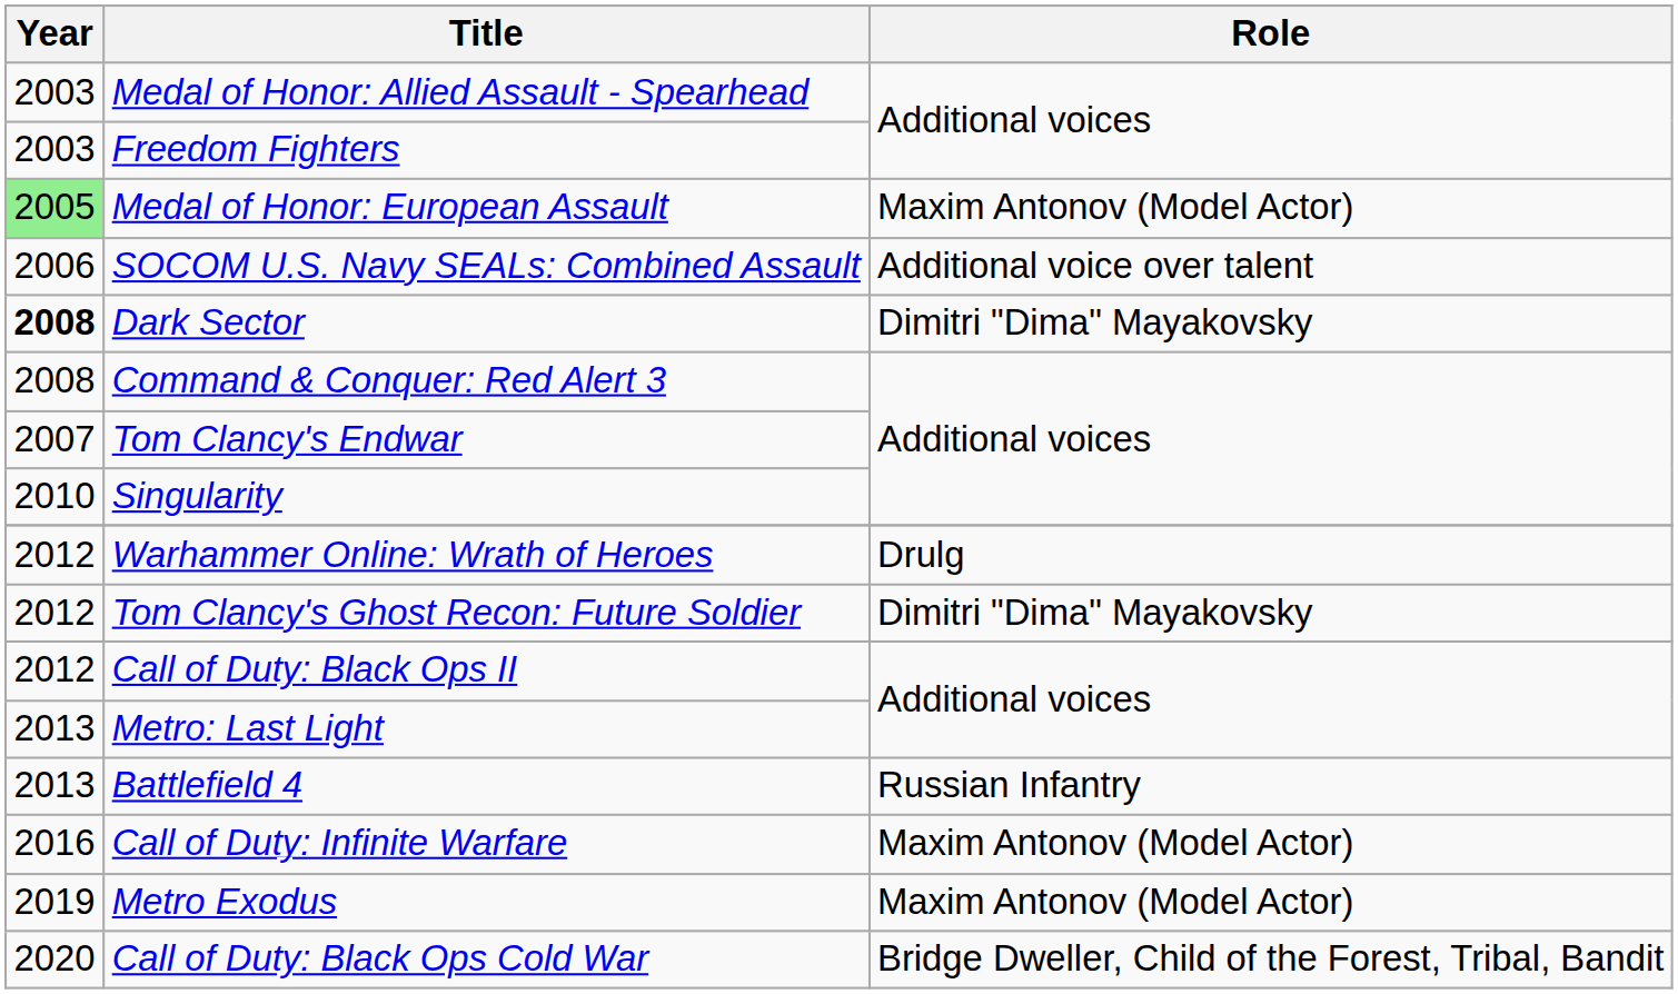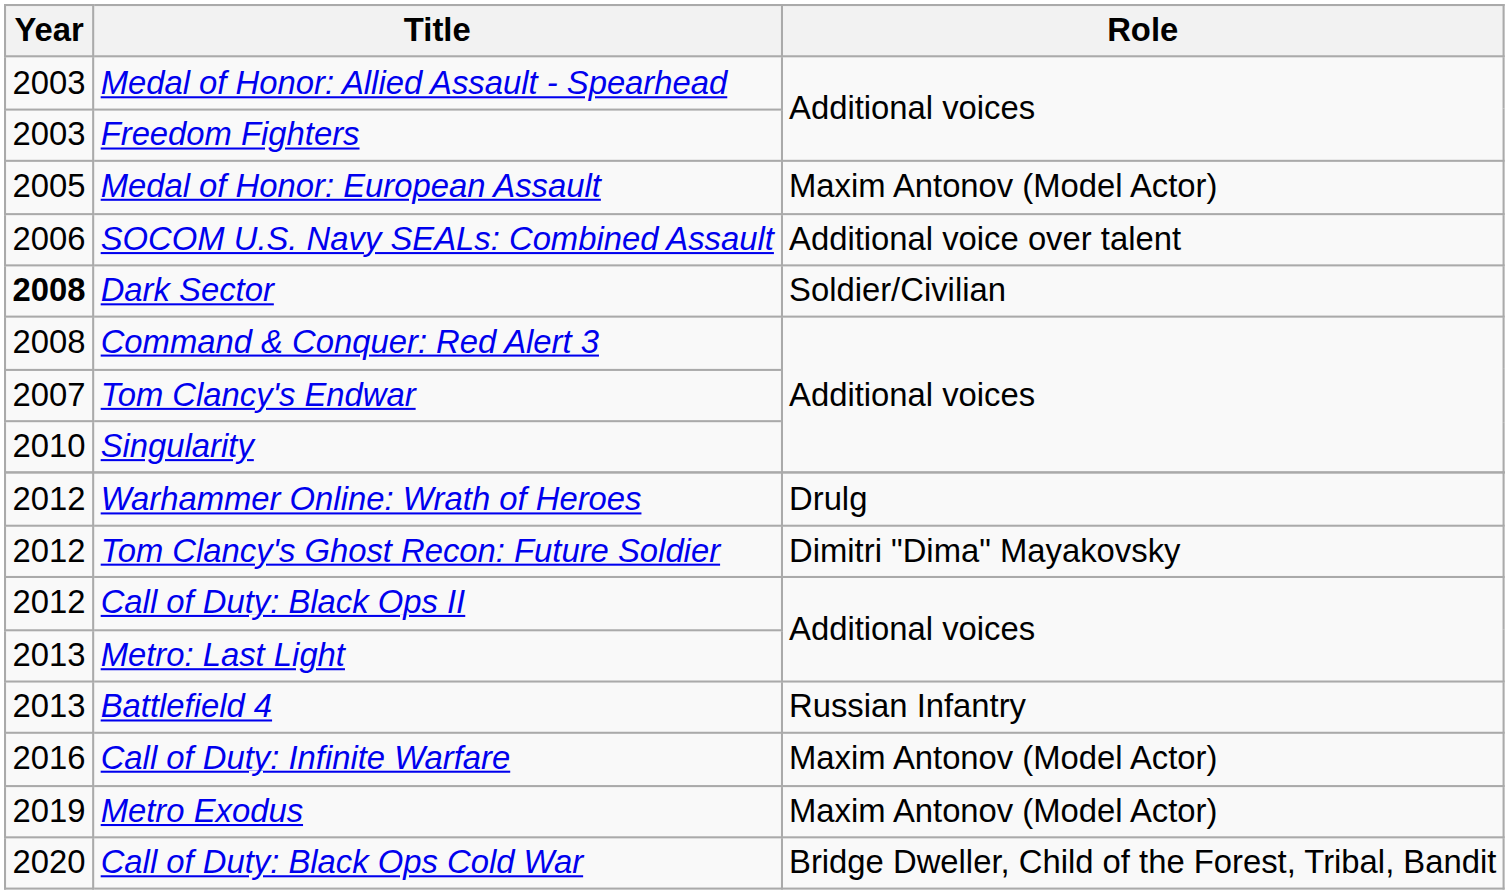Medal of Honor: European Assault | Year: lightgreen background -> no background
Dark Sector | Role: Dimitri "Dima" Mayakovsky -> Soldier/Civilian
